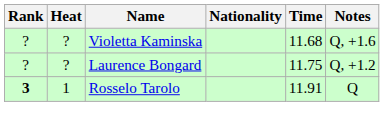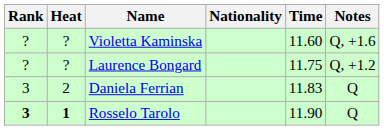Violetta Kaminska | Time: 11.68 -> 11.60
+ row: 3 | 2 | Daniela Ferrian | 11.83 | Q
Rosselo Tarolo | Heat: normal -> bold
Rosselo Tarolo | Time: 11.91 -> 11.90
